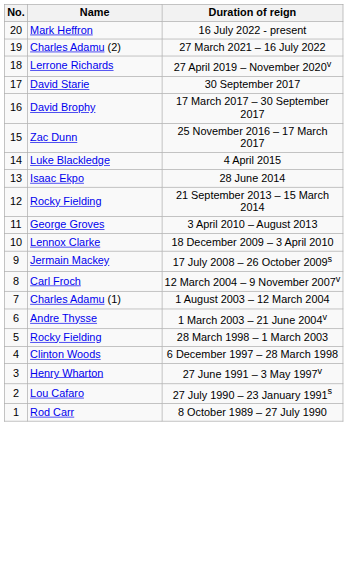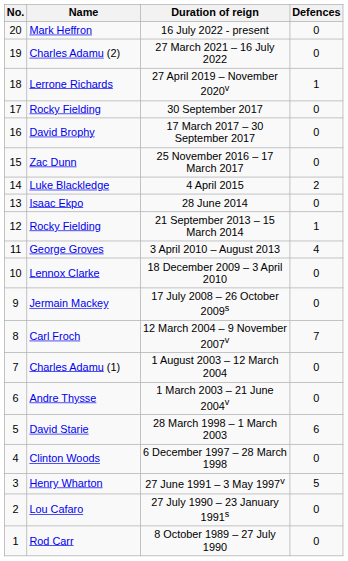+ column: Defences | 0 | 0 | 1 | 0 | 0 | 0 | 2 | 0 | 1 | 4 | 0 | 0 | 7 | 0 | 0 | 6 | 0 | 5 | 0 | 0
30 September 2017 | Name: David Starie -> Rocky Fielding
28 March 1998 – 1 March 2003 | Name: Rocky Fielding -> David Starie
